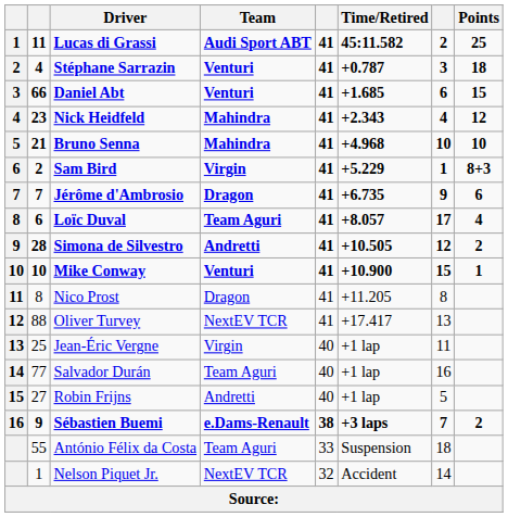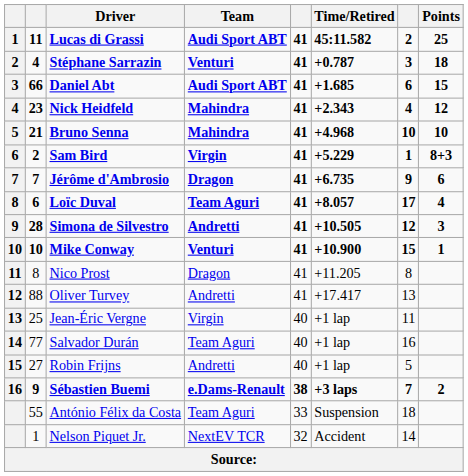Daniel Abt | Team: Venturi -> Audi Sport ABT
Simona de Silvestro | Points: 2 -> 3
Oliver Turvey | Team: NextEV TCR -> Andretti
